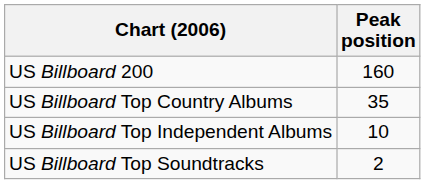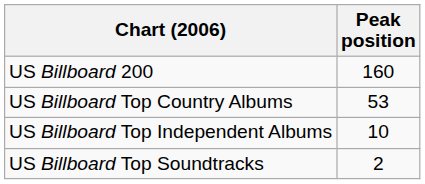US Billboard Top Country Albums | Peak position: 35 -> 53
